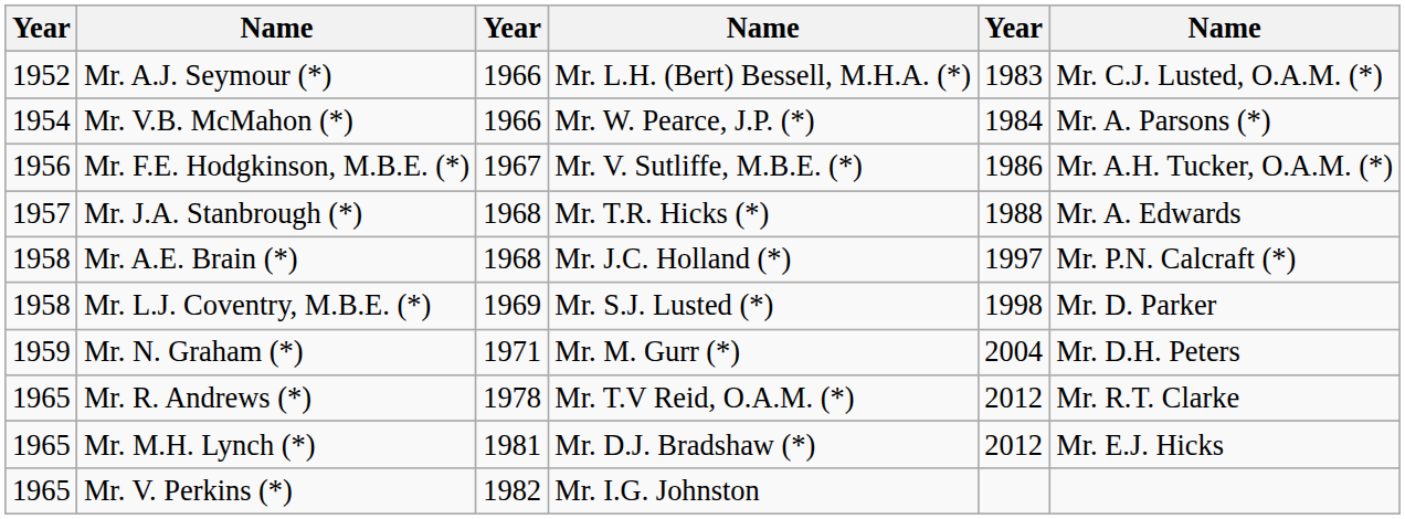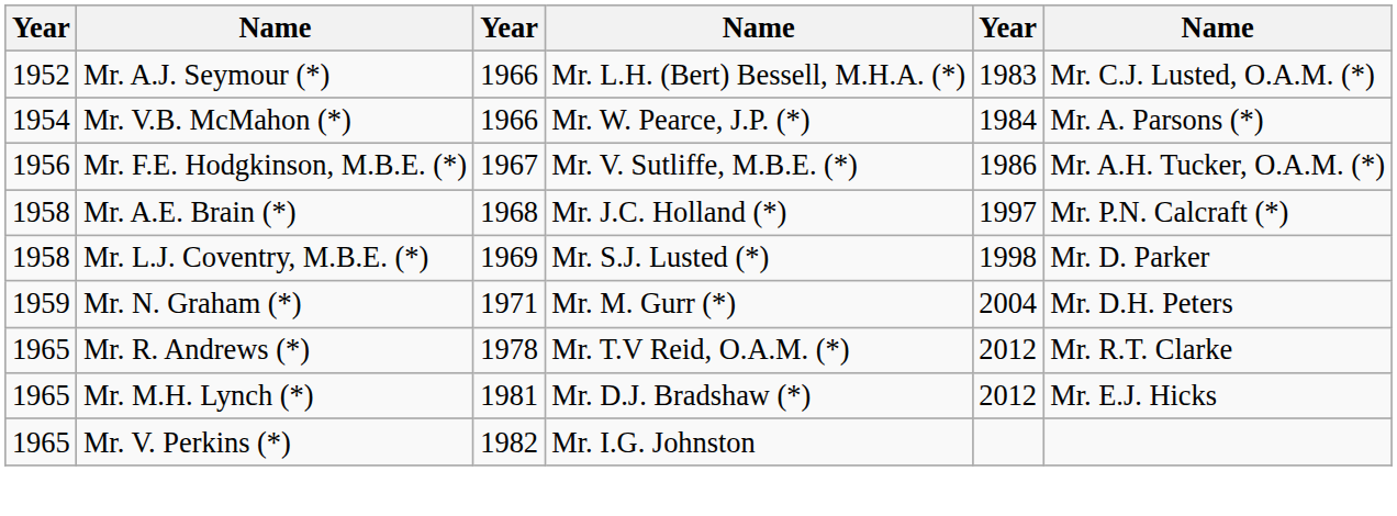- row: 1957 | Mr. J.A. Stanbrough (*) | 1968 | Mr. T.R. Hicks (*) | 1988 | Mr. A. Edwards
